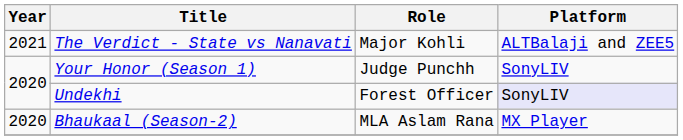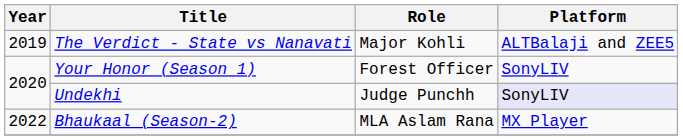The Verdict - State vs Nanavati | Year: 2021 -> 2019
Your Honor (Season 1) | Role: Judge Punchh -> Forest Officer
Undekhi | Role: Forest Officer -> Judge Punchh
Bhaukaal (Season-2) | Year: 2020 -> 2022
